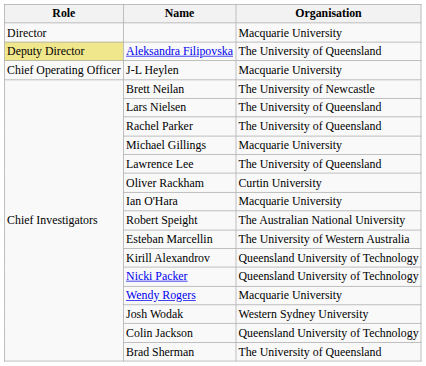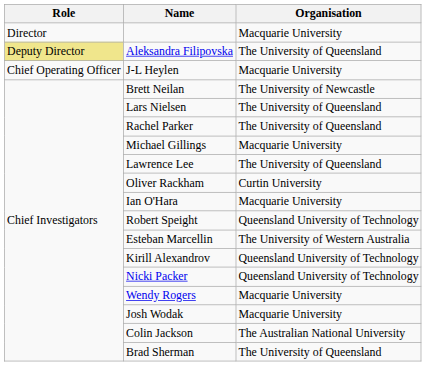Robert Speight | Organisation: The Australian National University -> Queensland University of Technology
Josh Wodak | Organisation: Western Sydney University -> Macquarie University
Colin Jackson | Organisation: Queensland University of Technology -> The Australian National University
